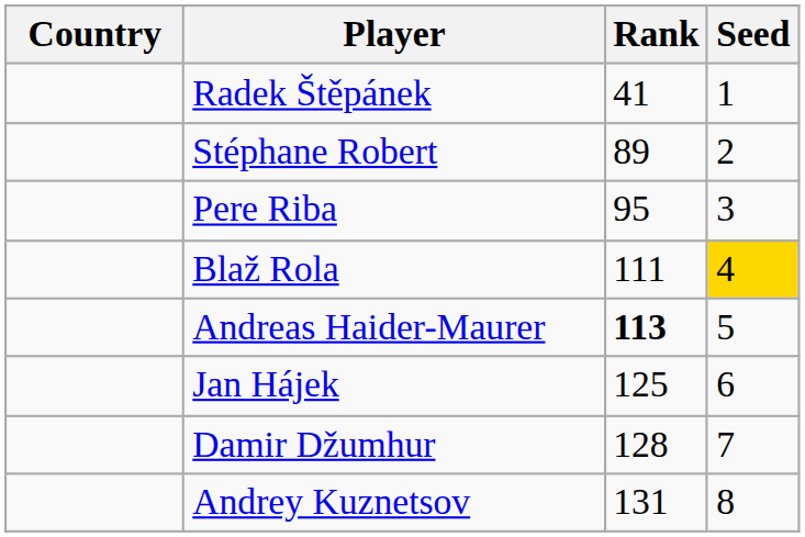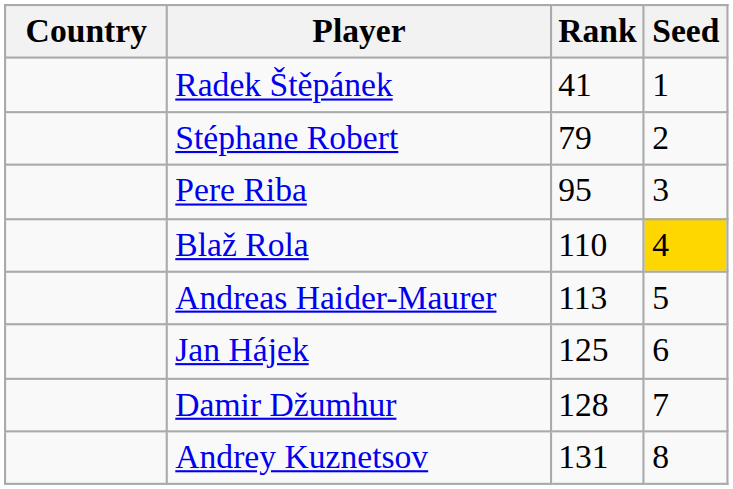Stéphane Robert | Rank: 89 -> 79
Blaž Rola | Rank: 111 -> 110
Andreas Haider-Maurer | Rank: bold -> normal
